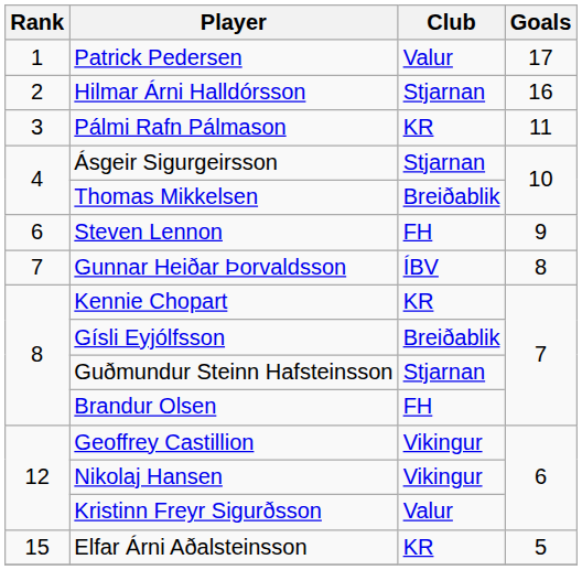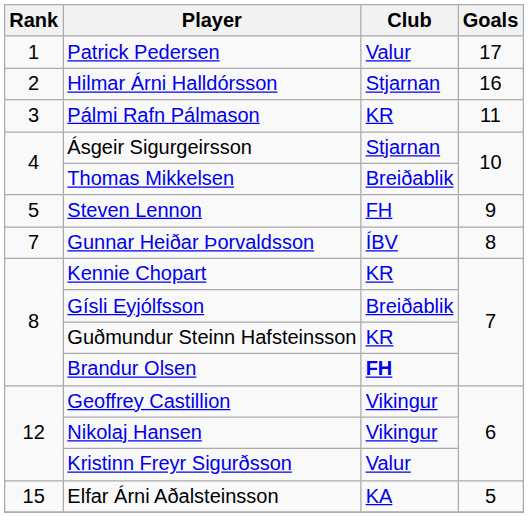Steven Lennon | Rank: 6 -> 5
Guðmundur Steinn Hafsteinsson | Club: Stjarnan -> KR
Brandur Olsen | Club: normal -> bold
Elfar Árni Aðalsteinsson | Club: KR -> KA
